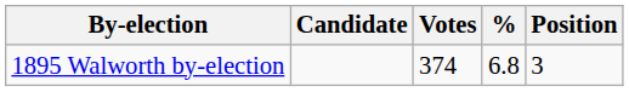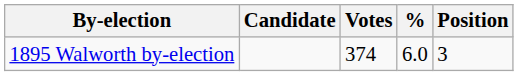1895 Walworth by-election | %: 6.8 -> 6.0
